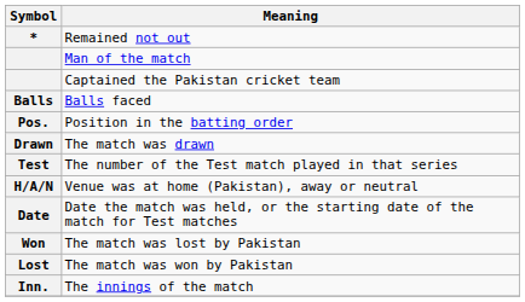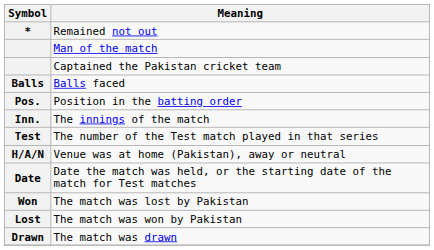rows swapped: The innings of the match <-> The match was drawn
